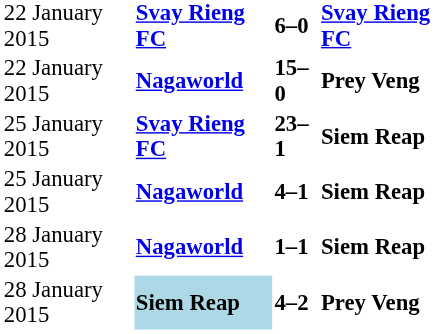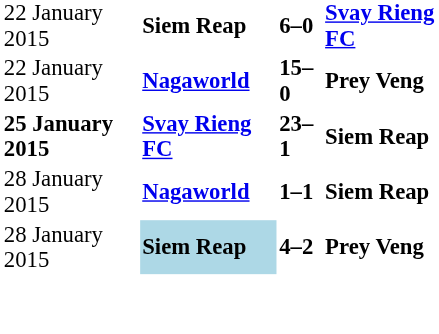6–0 | column 2: Svay Rieng FC -> Siem Reap
23–1 | column 1: normal -> bold
- row: 25 January 2015 | Nagaworld | 4–1 | Siem Reap
